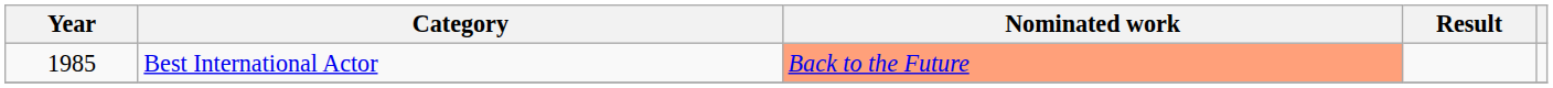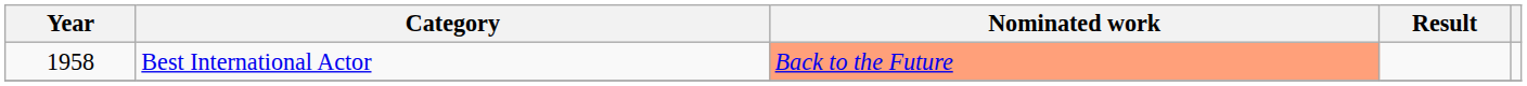Best International Actor | Year: 1985 -> 1958
